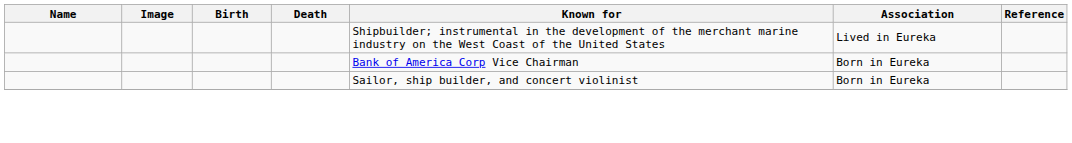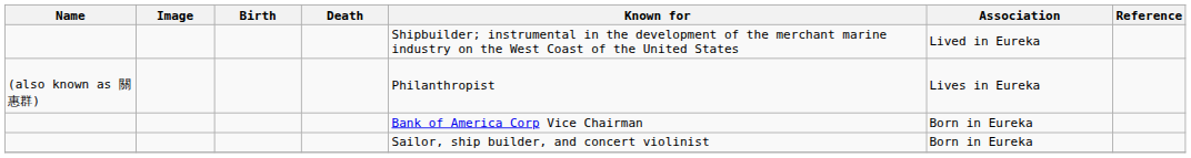+ row: (also known as 關惠群) | Philanthropist | Lives in Eureka
